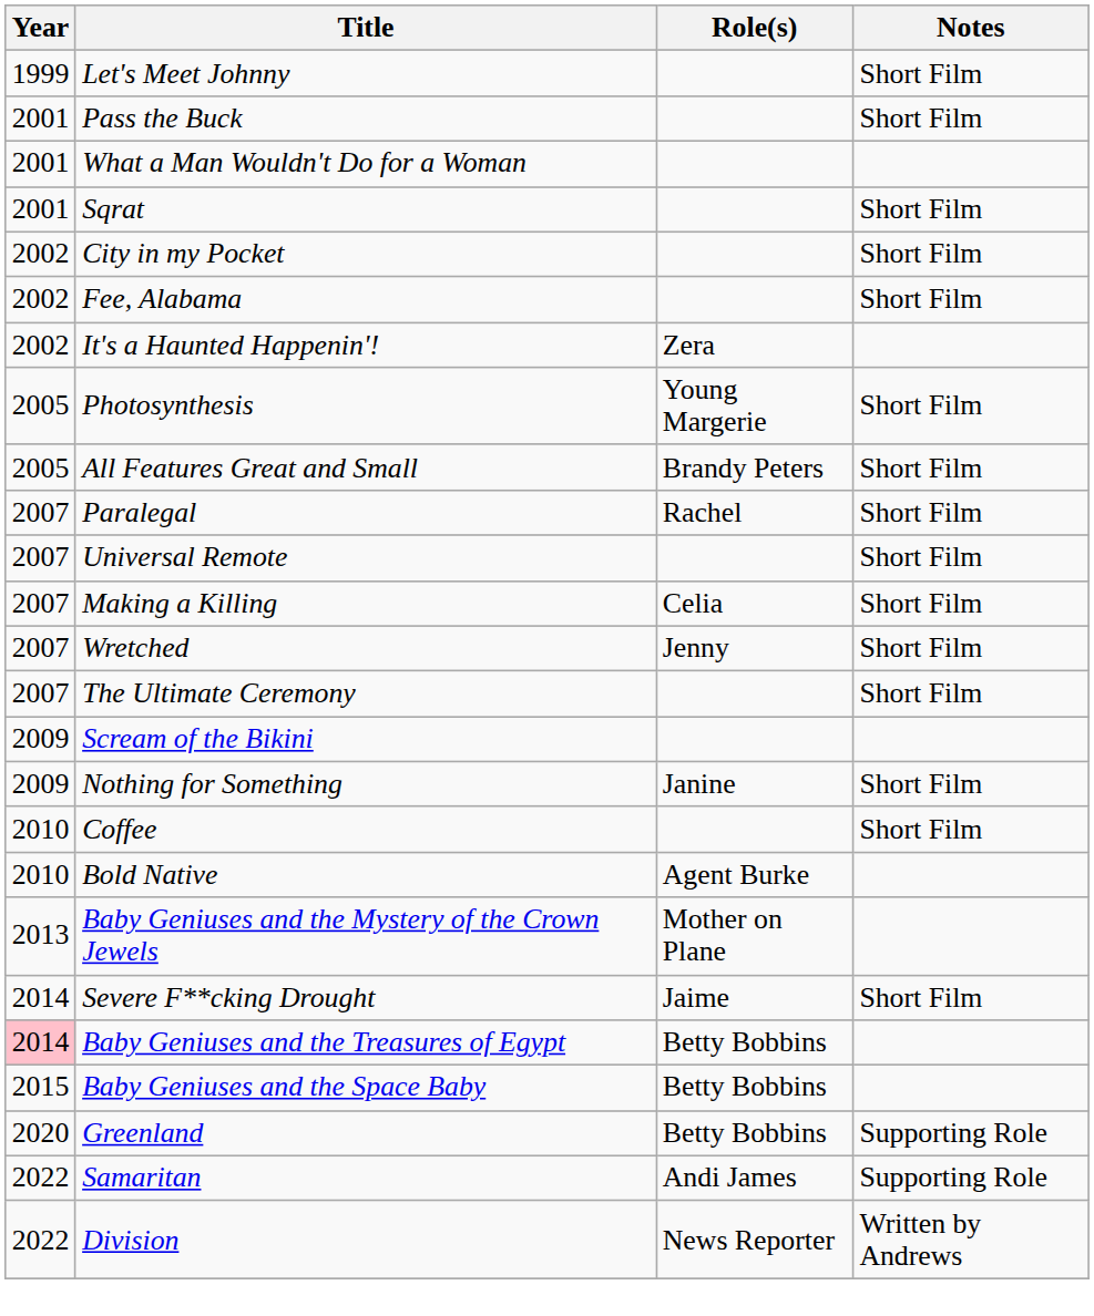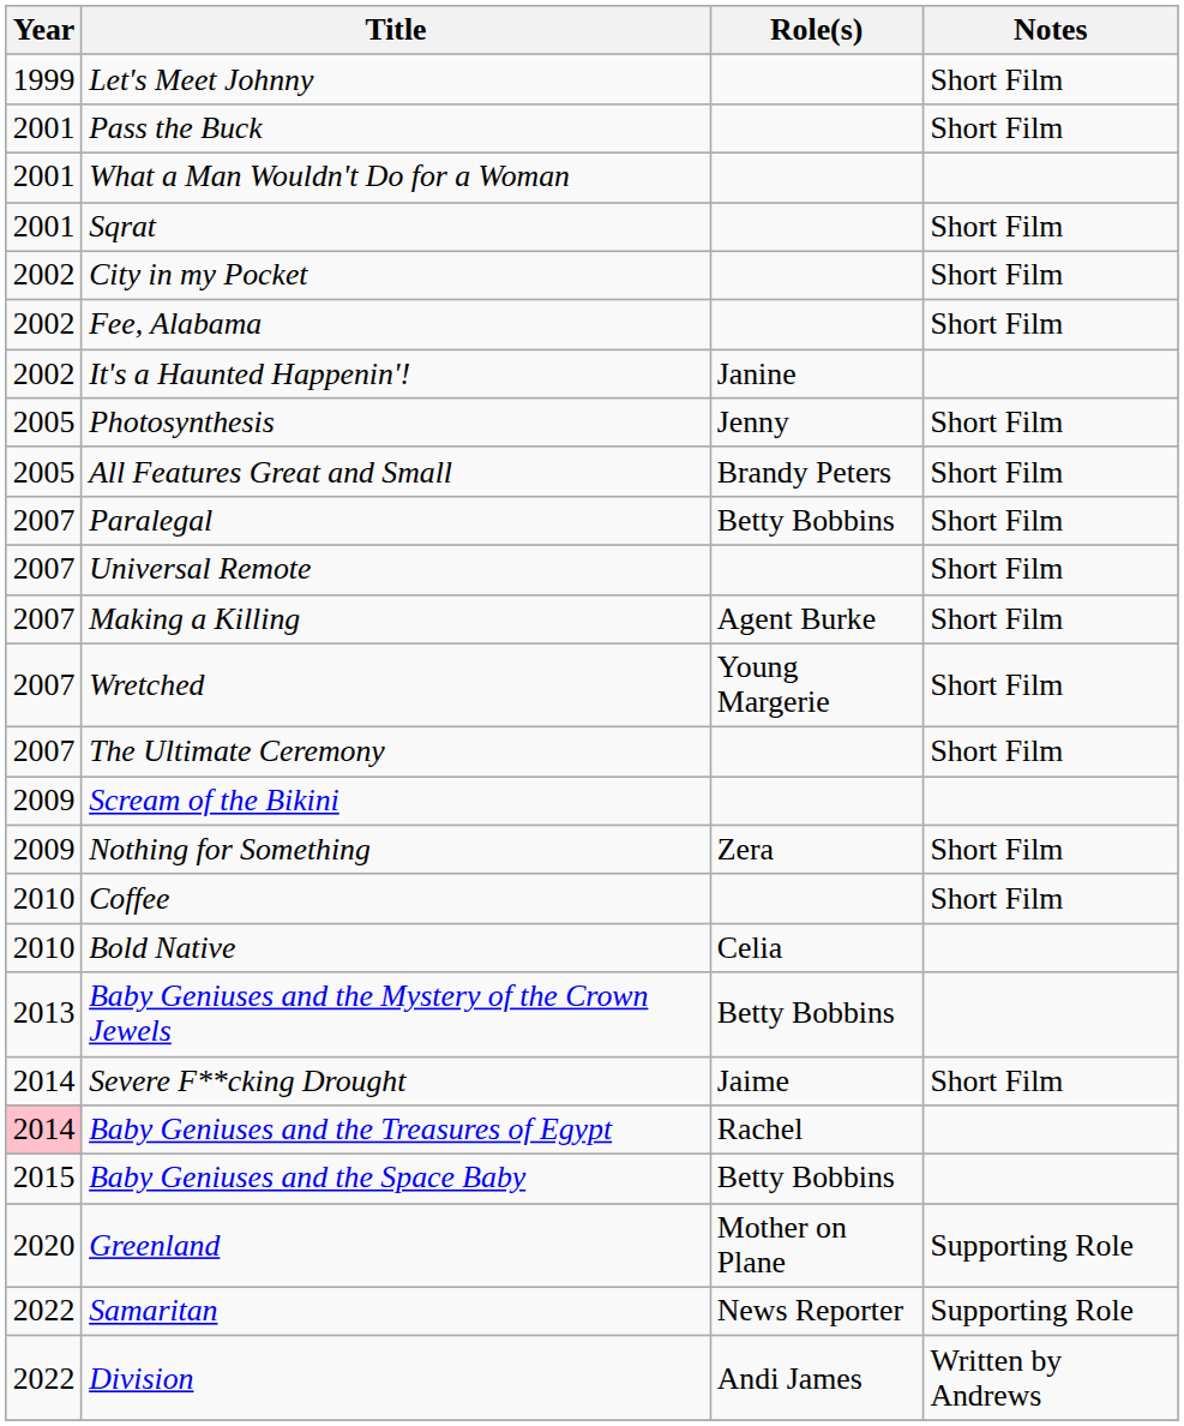It's a Haunted Happenin'! | Role(s): Zera -> Janine
Photosynthesis | Role(s): Young Margerie -> Jenny
Paralegal | Role(s): Rachel -> Betty Bobbins
Making a Killing | Role(s): Celia -> Agent Burke
Wretched | Role(s): Jenny -> Young Margerie
Nothing for Something | Role(s): Janine -> Zera
Bold Native | Role(s): Agent Burke -> Celia
Baby Geniuses and the Mystery of the Crown Jewels | Role(s): Mother on Plane -> Betty Bobbins
Baby Geniuses and the Treasures of Egypt | Role(s): Betty Bobbins -> Rachel
Greenland | Role(s): Betty Bobbins -> Mother on Plane
Samaritan | Role(s): Andi James -> News Reporter
Division | Role(s): News Reporter -> Andi James
